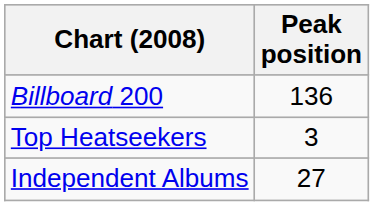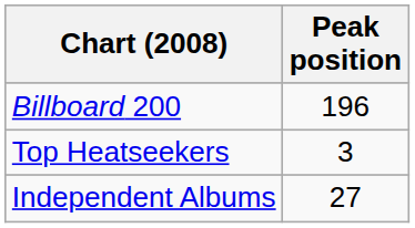Billboard 200 | Peak position: 136 -> 196
